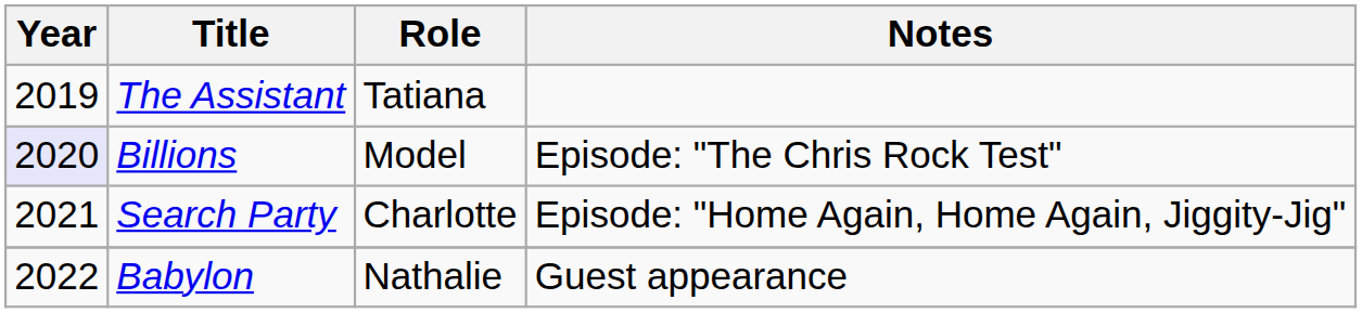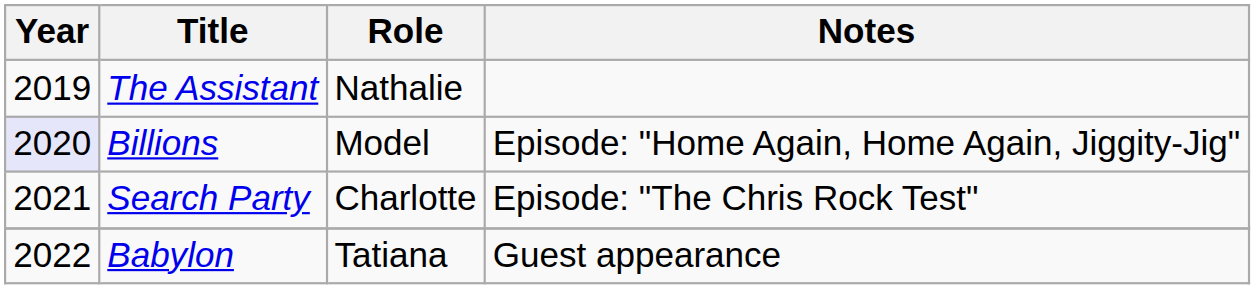The Assistant | Role: Tatiana -> Nathalie
Billions | Notes: Episode: "The Chris Rock Test" -> Episode: "Home Again, Home Again, Jiggity-Jig"
Search Party | Notes: Episode: "Home Again, Home Again, Jiggity-Jig" -> Episode: "The Chris Rock Test"
Babylon | Role: Nathalie -> Tatiana
